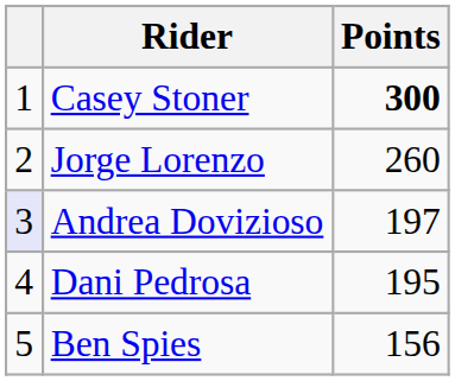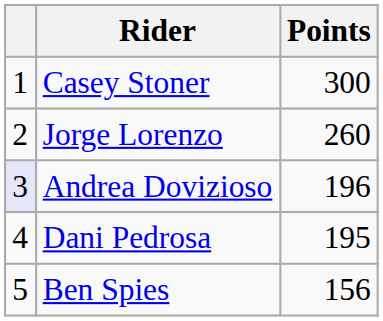Casey Stoner | Points: bold -> normal
Andrea Dovizioso | Points: 197 -> 196
